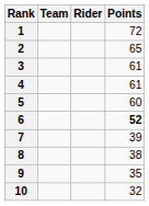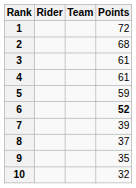columns swapped: Rider <-> Team
2 | Points: 65 -> 68
5 | Points: 60 -> 59
8 | Points: 38 -> 37
